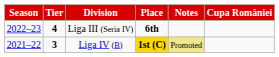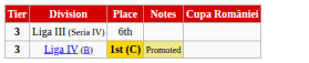- column: Season | 2022–23 | 2021–22
Liga III (Seria IV) | Tier: 4 -> 3
Liga III (Seria IV) | Place: bold -> normal
